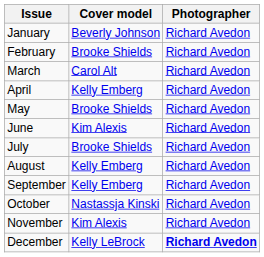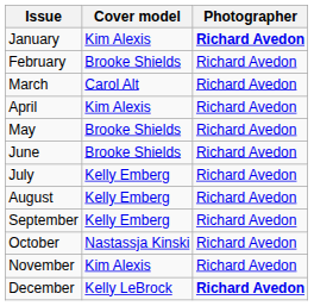January | Cover model: Beverly Johnson -> Kim Alexis
January | Photographer: normal -> bold
April | Cover model: Kelly Emberg -> Kim Alexis
June | Cover model: Kim Alexis -> Brooke Shields
July | Cover model: Brooke Shields -> Kelly Emberg
